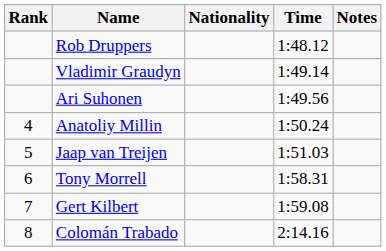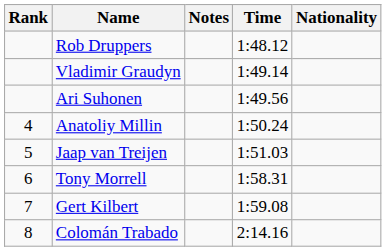columns swapped: Nationality <-> Notes
